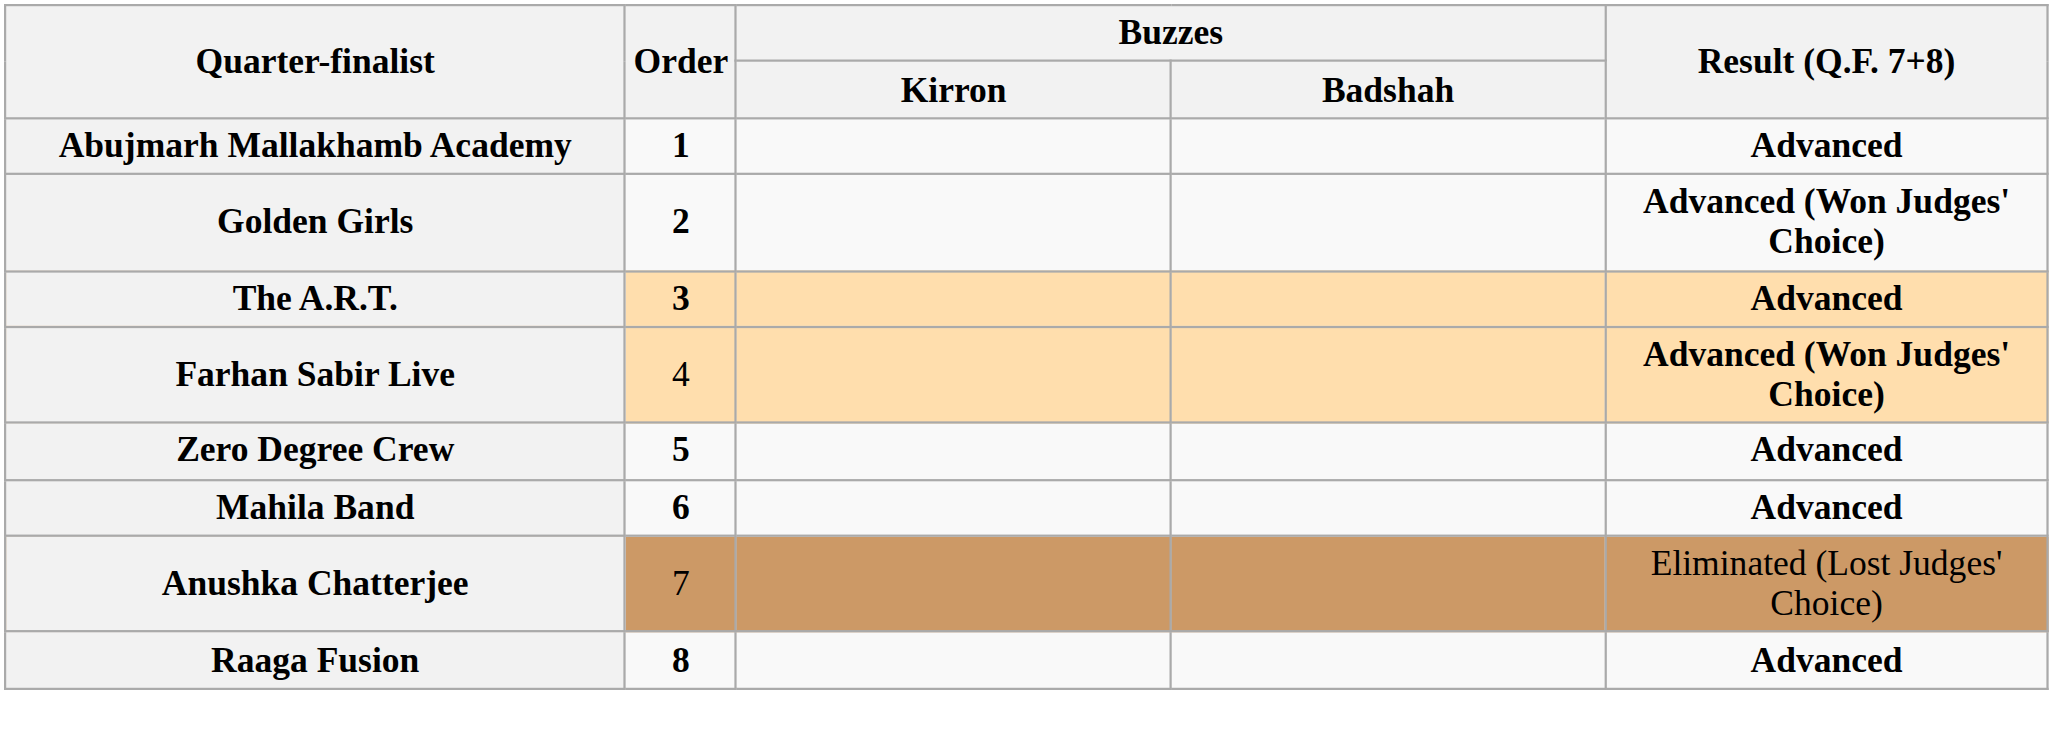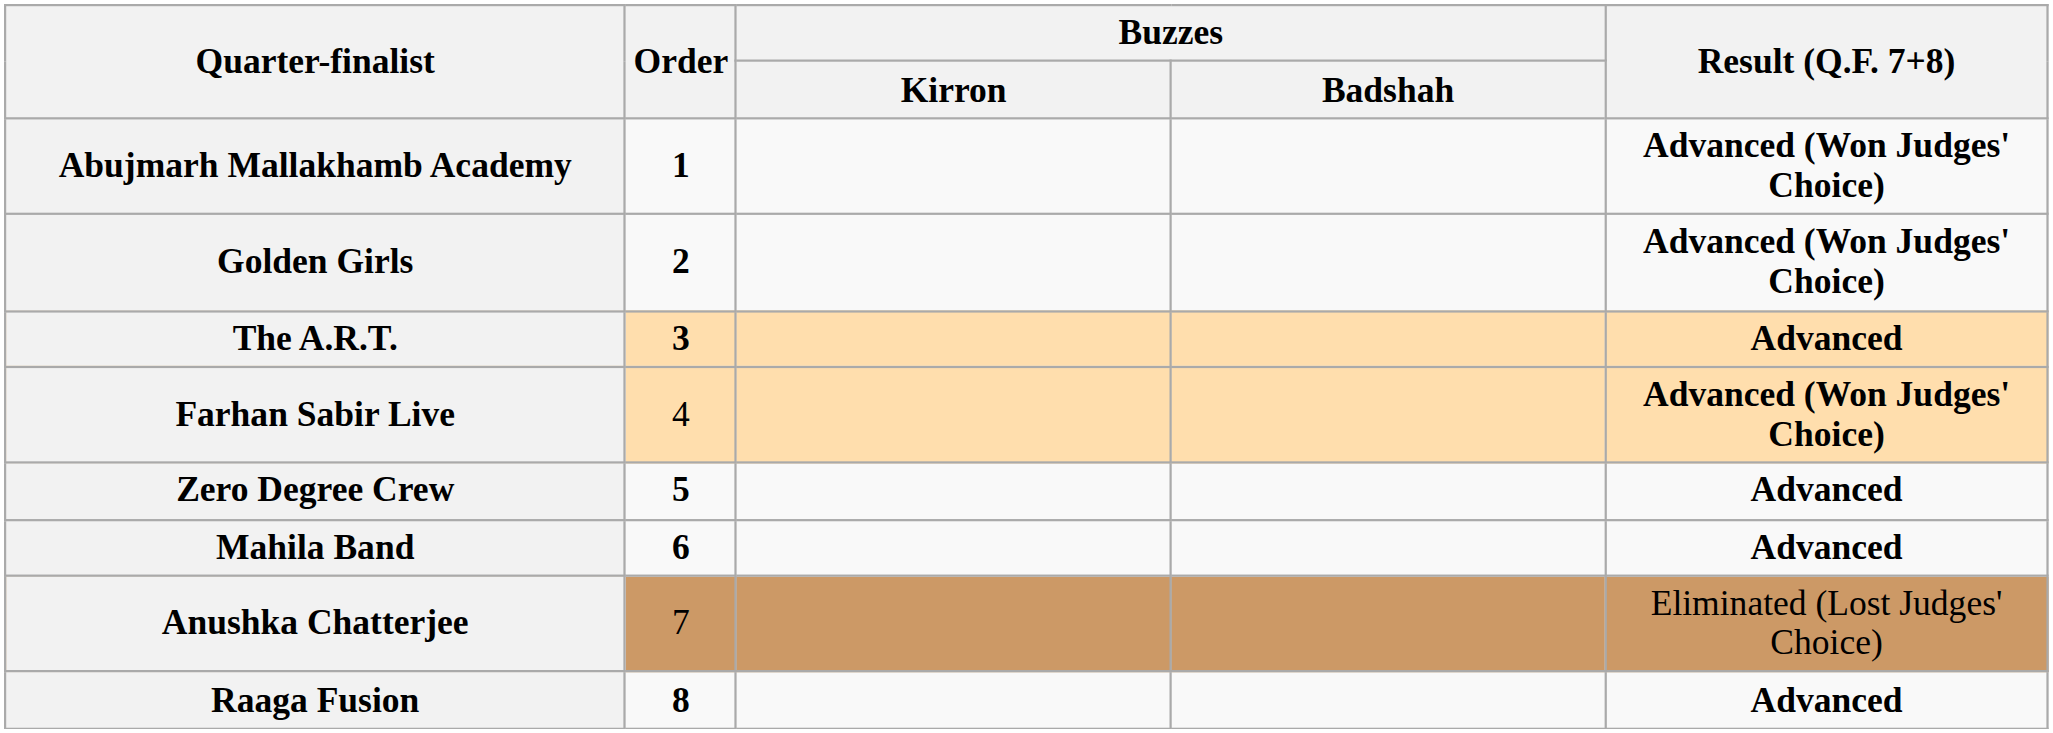Abujmarh Mallakhamb Academy | Result (Q.F. 7+8): Advanced -> Advanced (Won Judges' Choice)
